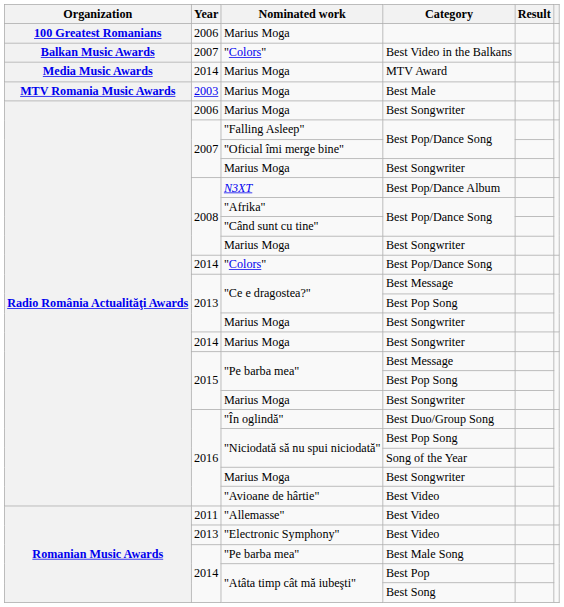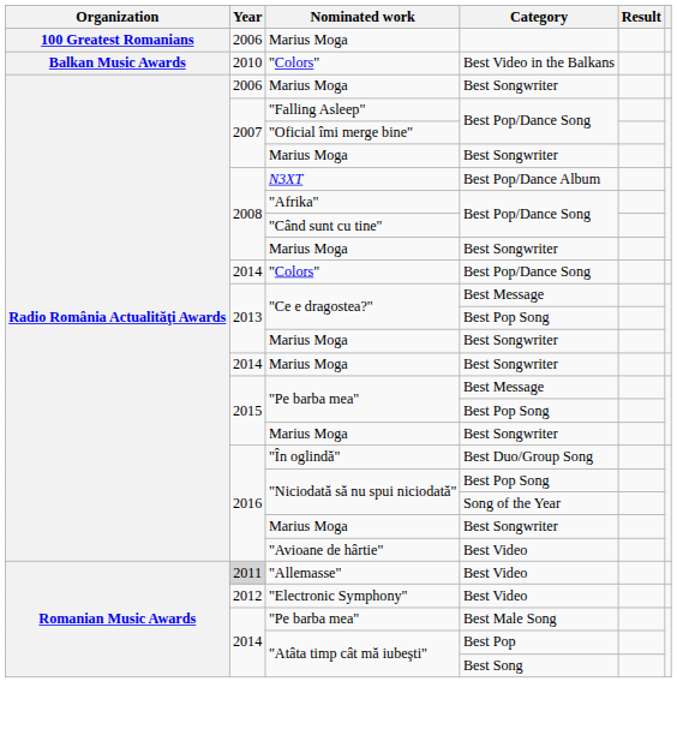"Colors" / Best Video in the Balkans | Year: 2007 -> 2010
- row: Media Music Awards | 2014 | Marius Moga | MTV Award
- row: MTV Romania Music Awards | 2003 | Marius Moga | Best Male
"Allemasse" | Year: no background -> lightgrey background
"Electronic Symphony" | Year: 2013 -> 2012
